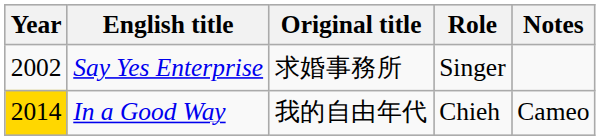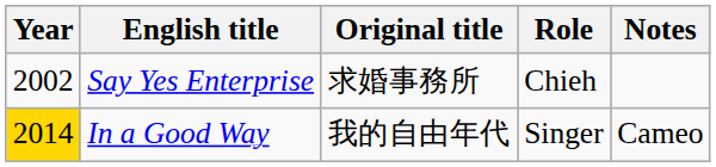Say Yes Enterprise | Role: Singer -> Chieh
In a Good Way | Role: Chieh -> Singer
